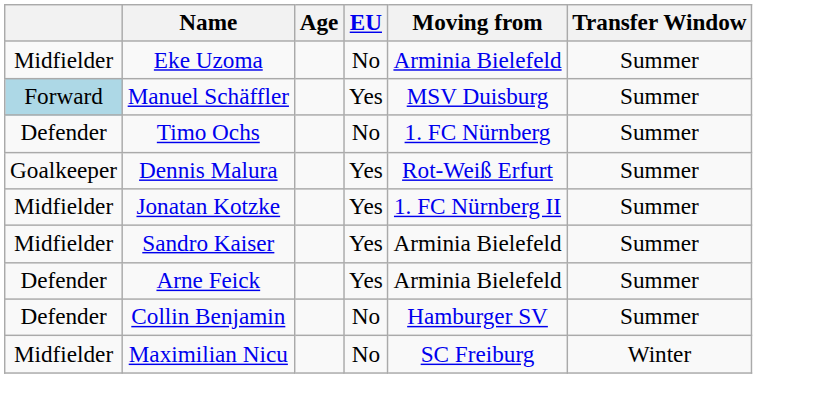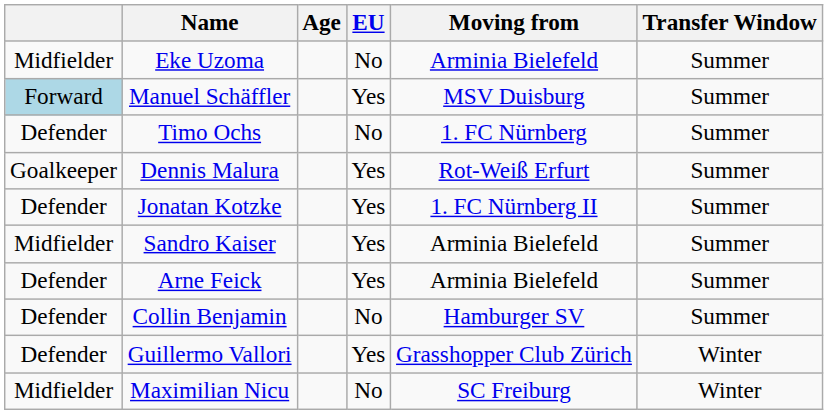Jonatan Kotzke | column 1: Midfielder -> Defender
+ row: Defender | Guillermo Vallori | Yes | Grasshopper Club Zürich | Winter
